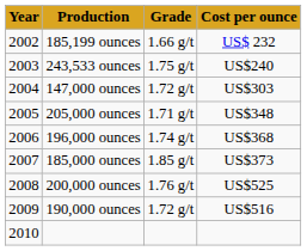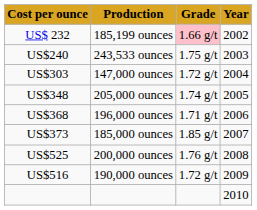columns swapped: Year <-> Cost per ounce
185,199 ounces | Grade: no background -> pink background
205,000 ounces | Grade: 1.71 g/t -> 1.74 g/t
196,000 ounces | Grade: 1.74 g/t -> 1.71 g/t
